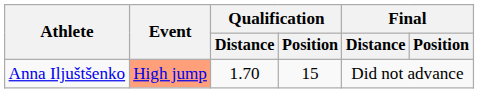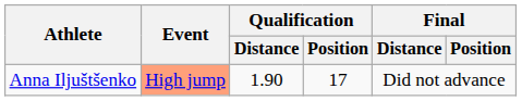Anna Iljuštšenko | Qualification / Distance: 1.70 -> 1.90
Anna Iljuštšenko | Qualification / Position: 15 -> 17
